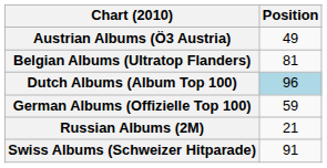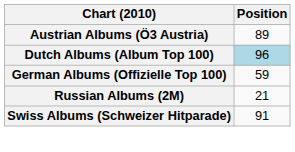Austrian Albums (Ö3 Austria) | Position: 49 -> 89
- row: Belgian Albums (Ultratop Flanders) | 81
